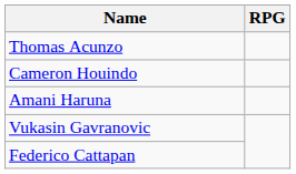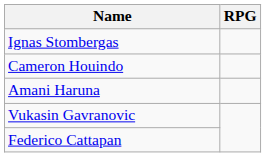- row: Thomas Acunzo
+ row: Ignas Stombergas
